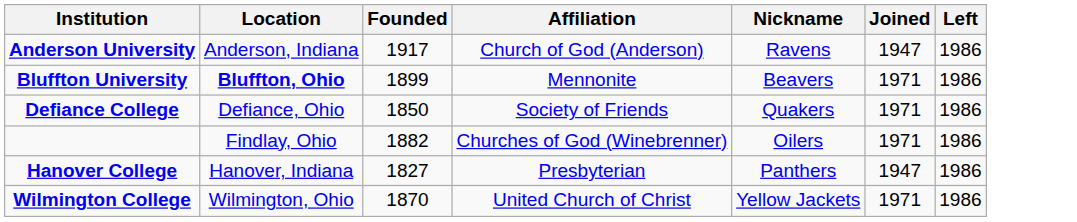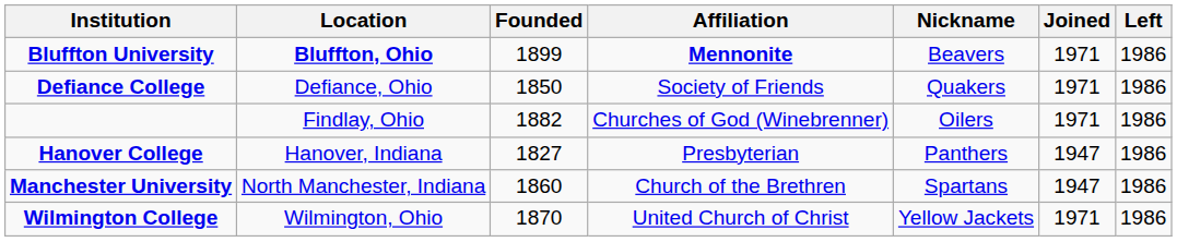- row: Anderson University | Anderson, Indiana | 1917 | Church of God (Anderson) | Ravens | 1947 | 1986
Bluffton University | Affiliation: normal -> bold
+ row: Manchester University | North Manchester, Indiana | 1860 | Church of the Brethren | Spartans | 1947 | 1986
